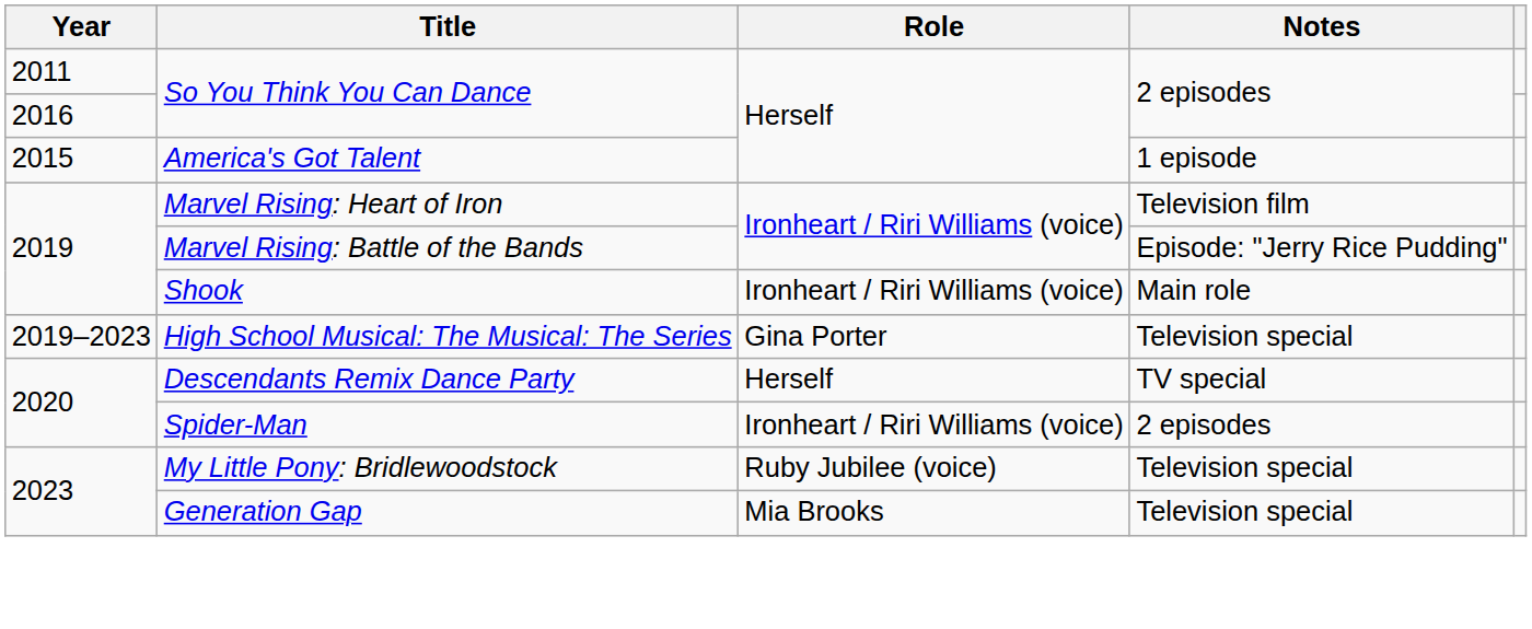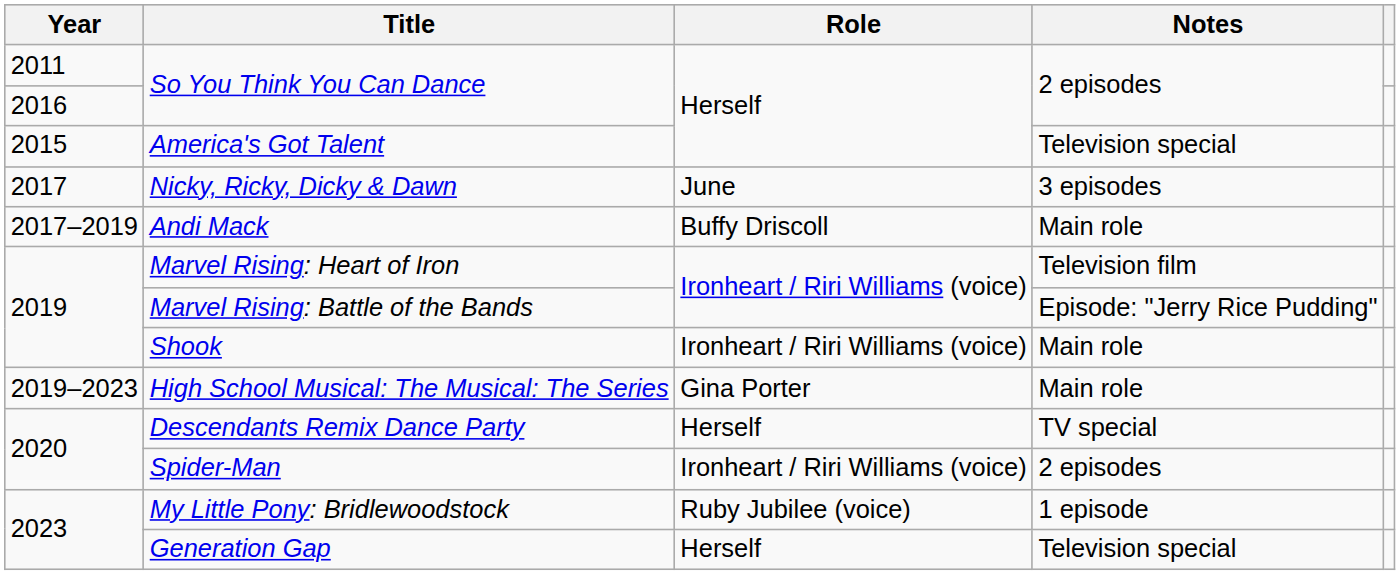America's Got Talent | Notes: 1 episode -> Television special
+ row: 2017 | Nicky, Ricky, Dicky & Dawn | June | 3 episodes
+ row: 2017–2019 | Andi Mack | Buffy Driscoll | Main role
High School Musical: The Musical: The Series | Notes: Television special -> Main role
My Little Pony: Bridlewoodstock | Notes: Television special -> 1 episode
Generation Gap | Role: Mia Brooks -> Herself
